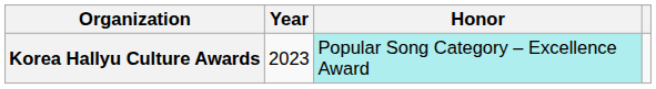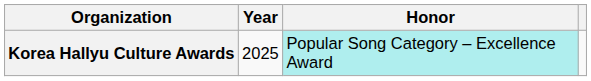Korea Hallyu Culture Awards | Year: 2023 -> 2025
